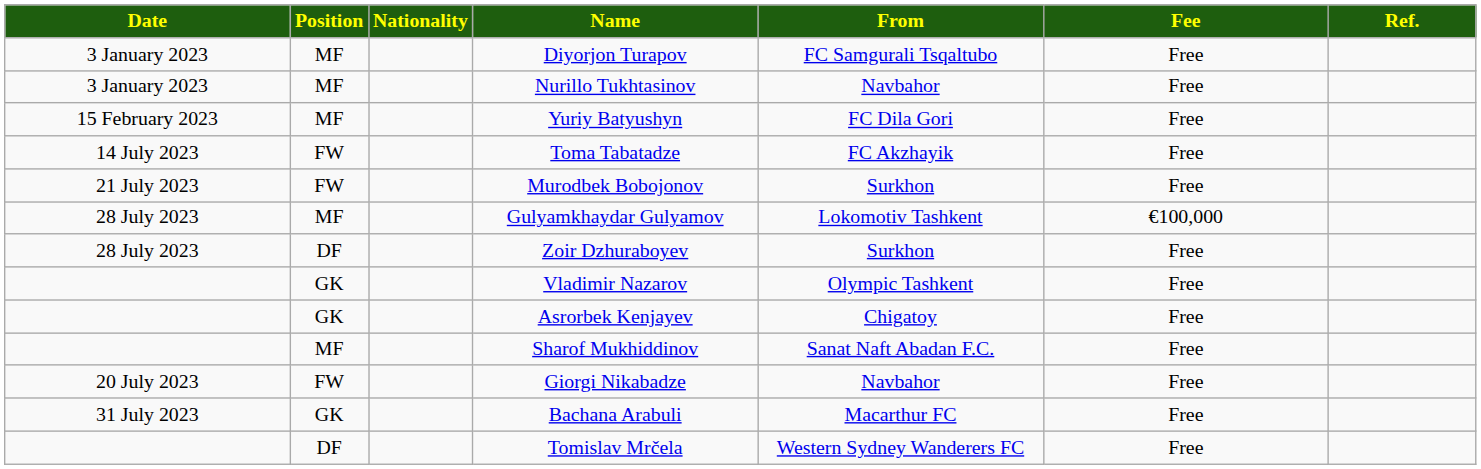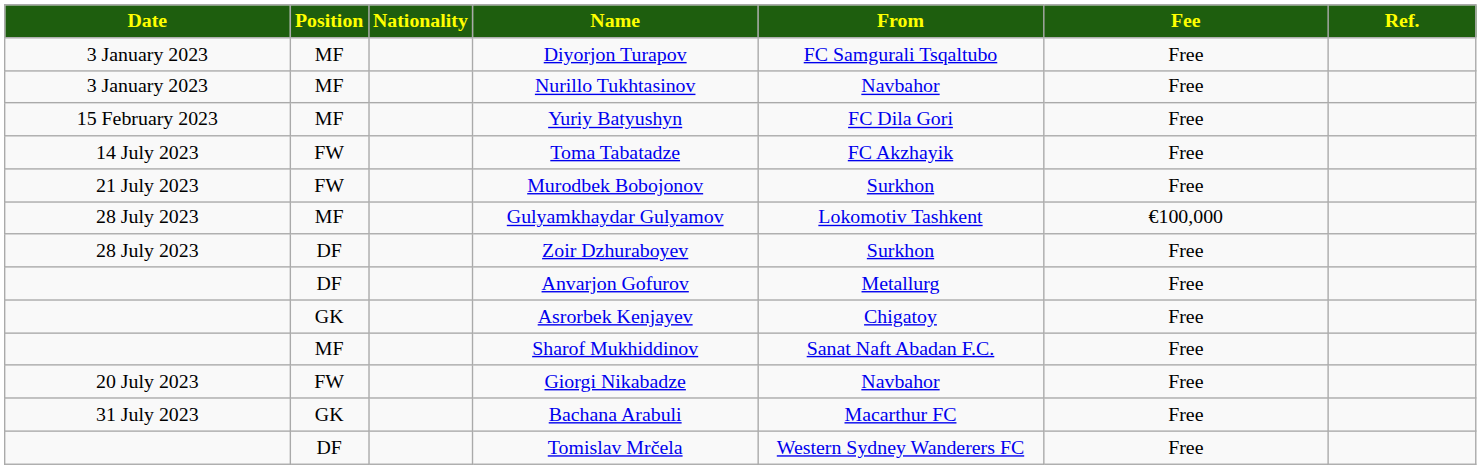+ row: DF | Anvarjon Gofurov | Metallurg | Free
- row: GK | Vladimir Nazarov | Olympic Tashkent | Free
